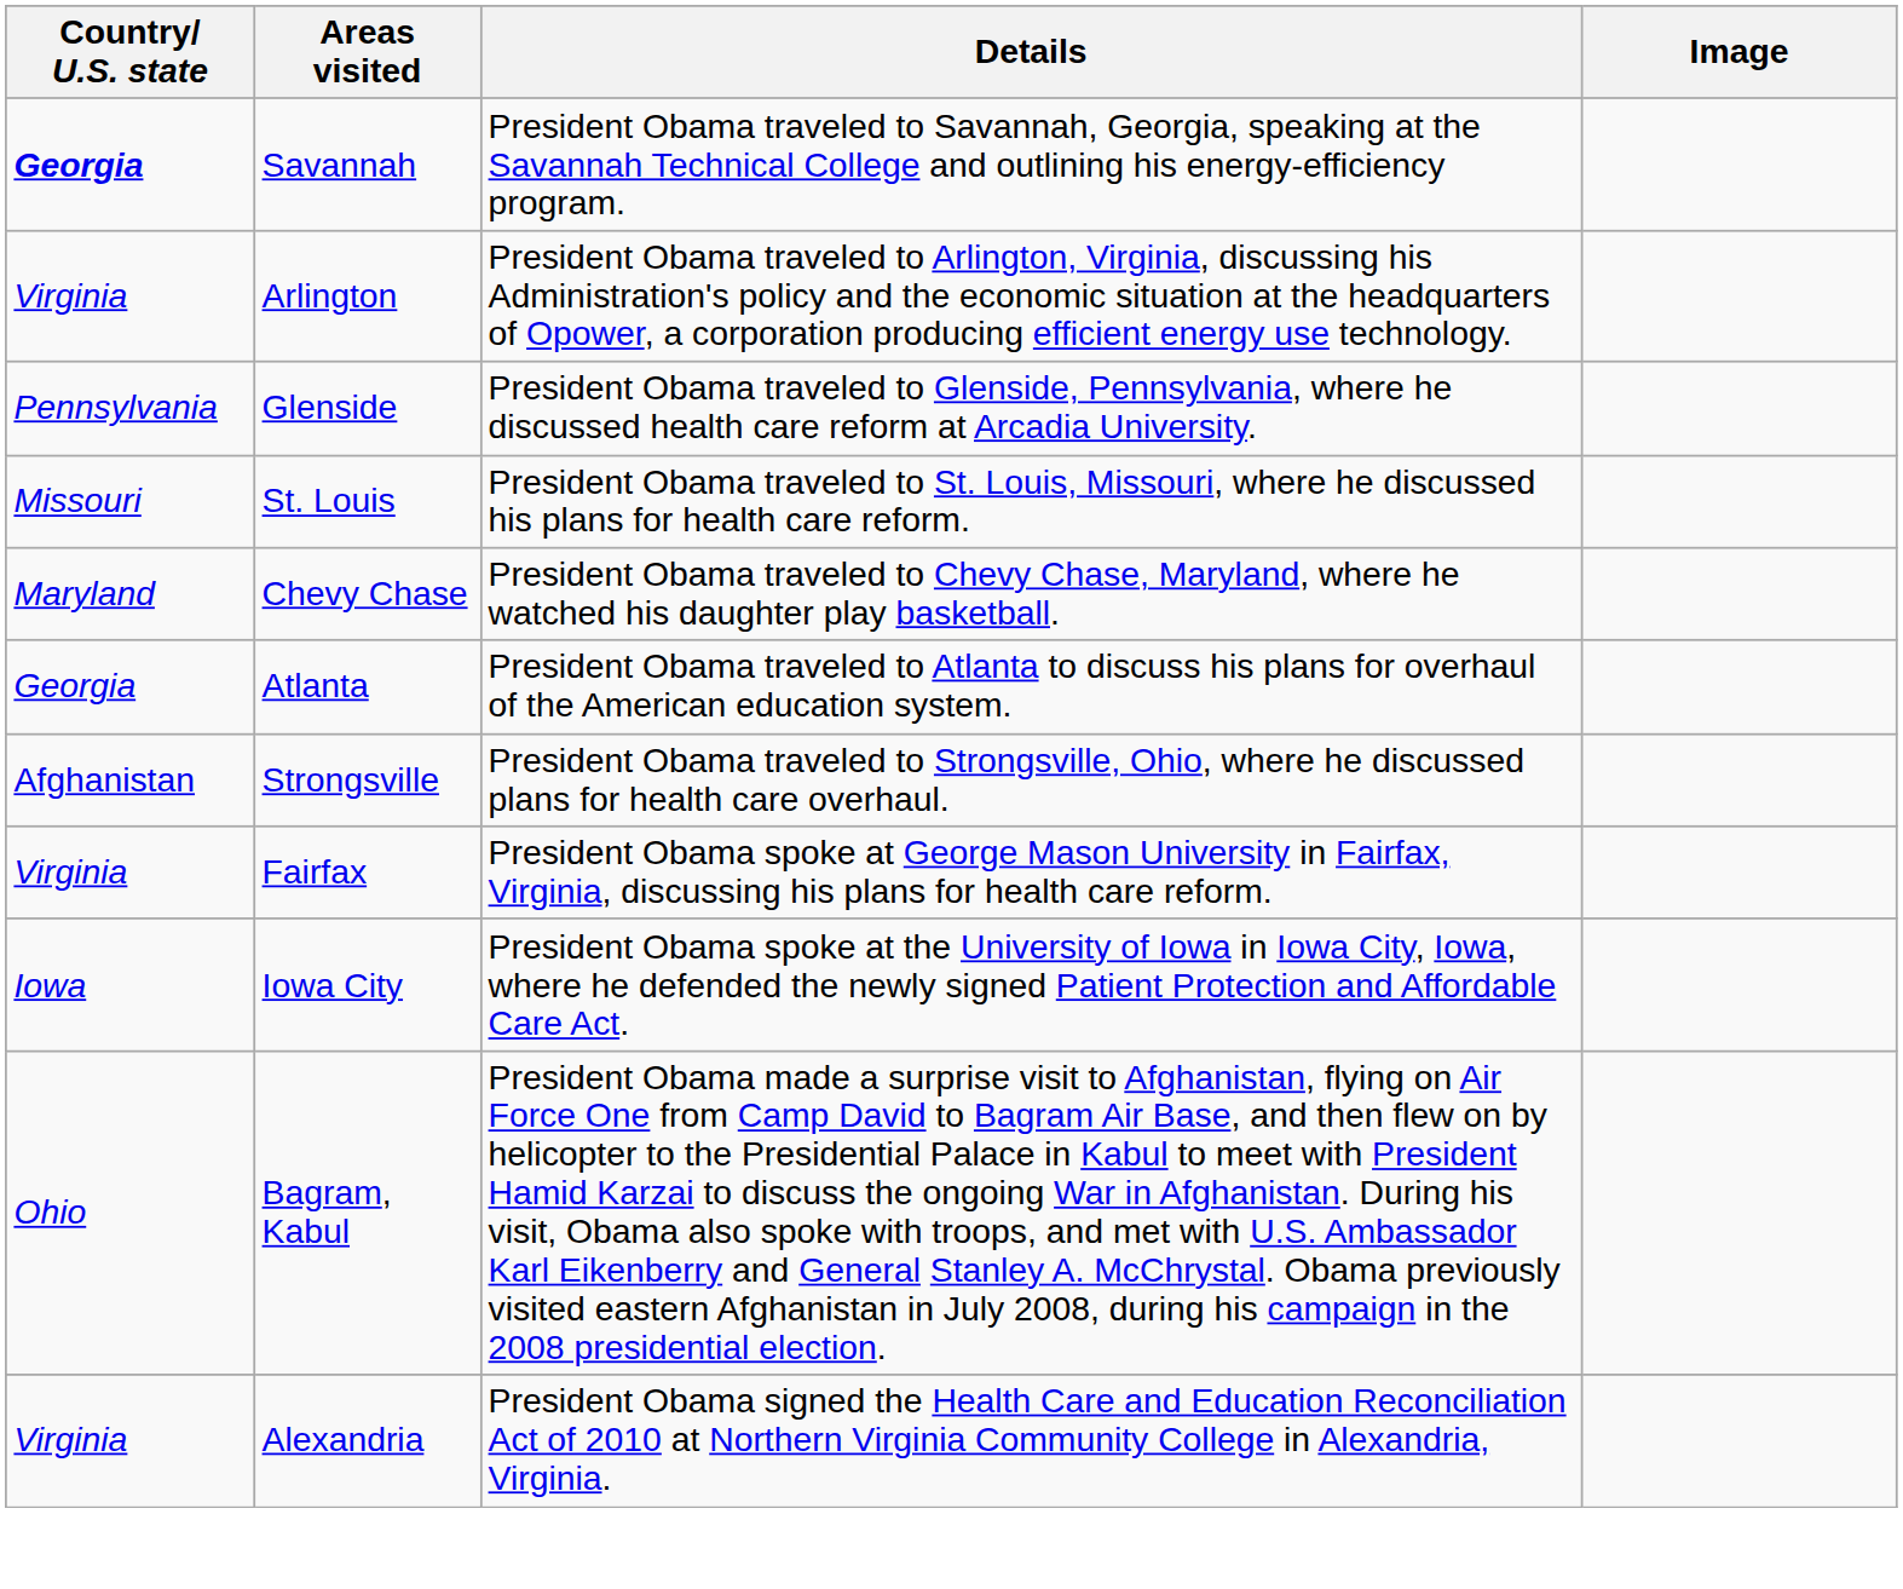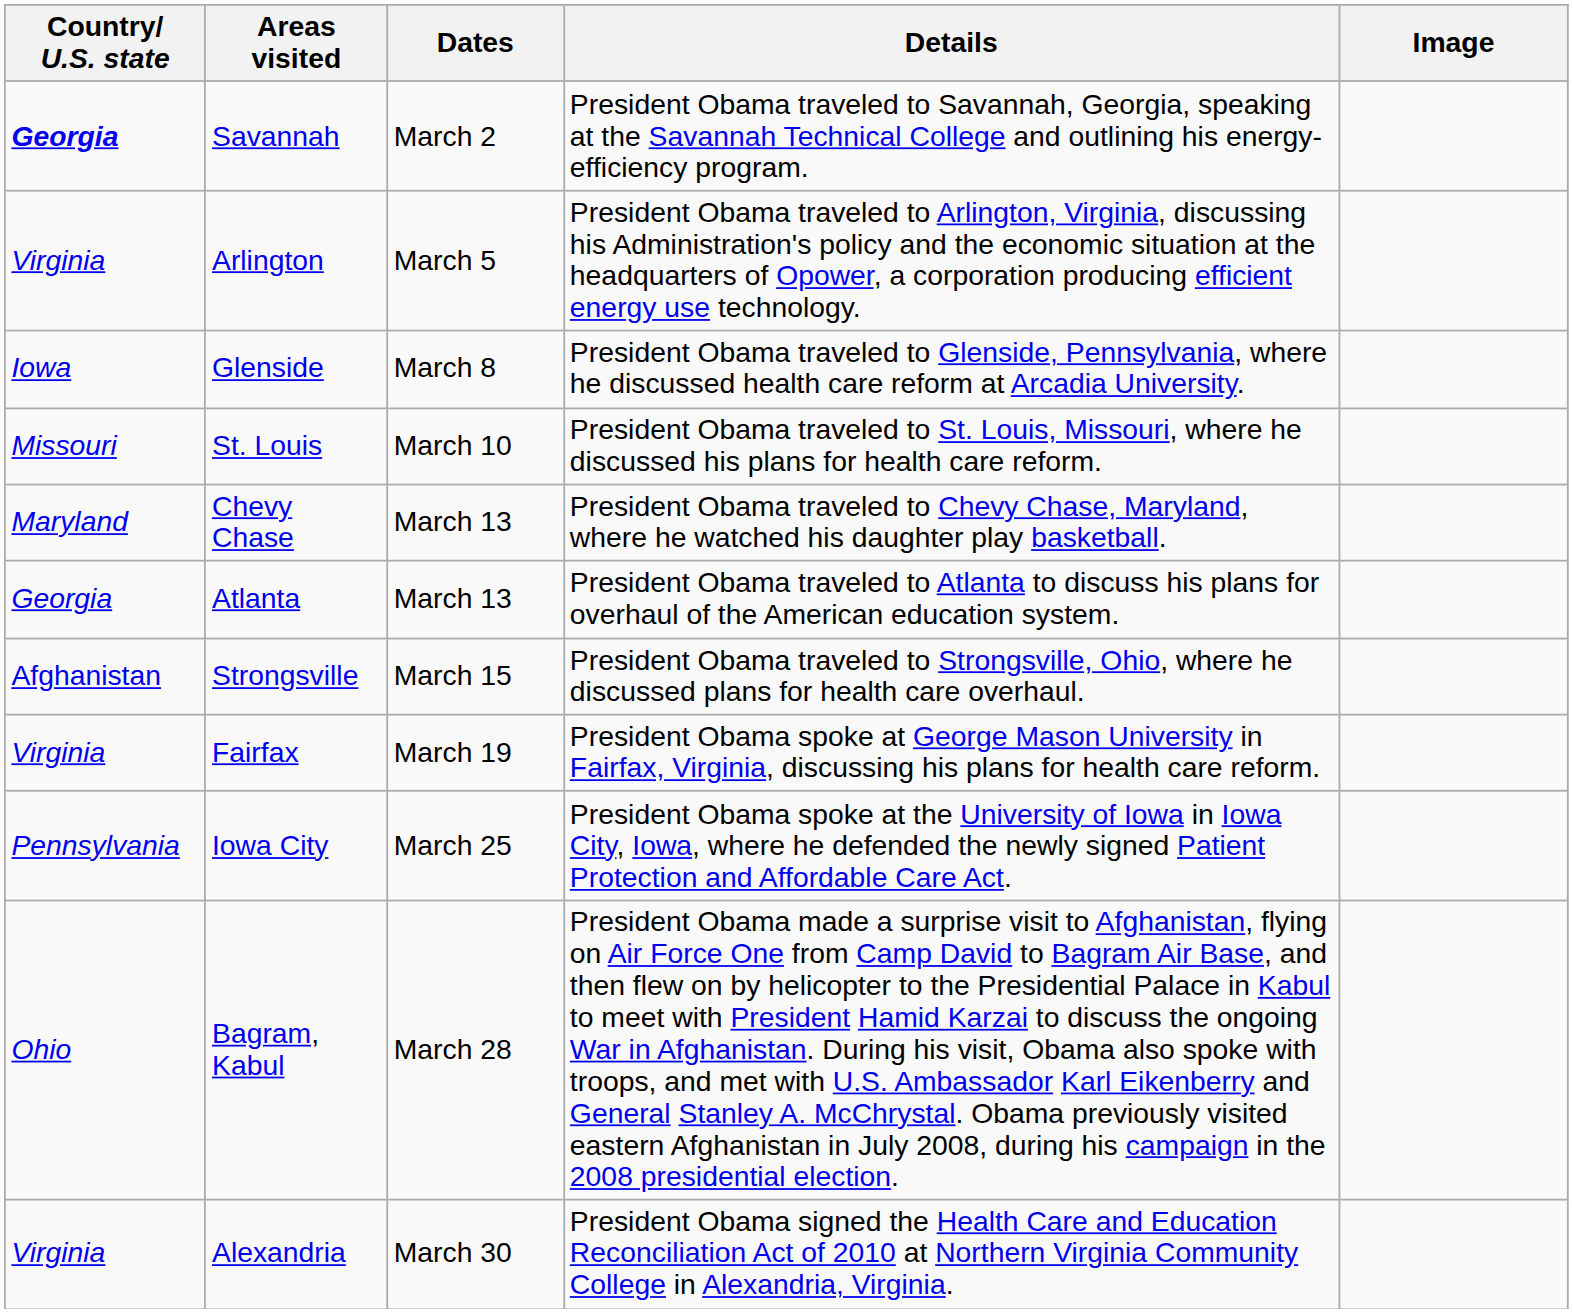+ column: Dates | March 2 | March 5 | March 8 | March 10 | March 13 | March 13 | March 15 | March 19 | March 25 | March 28 | March 30
Glenside | Country/ U.S. state: Pennsylvania -> Iowa
Iowa City | Country/ U.S. state: Iowa -> Pennsylvania
